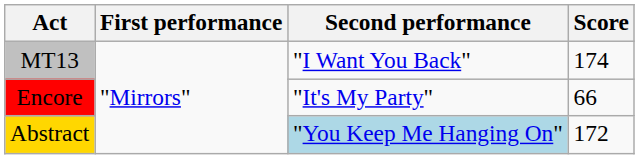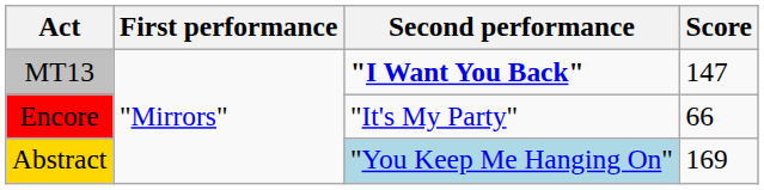MT13 | Second performance: normal -> bold
MT13 | Score: 174 -> 147
Abstract | Score: 172 -> 169
